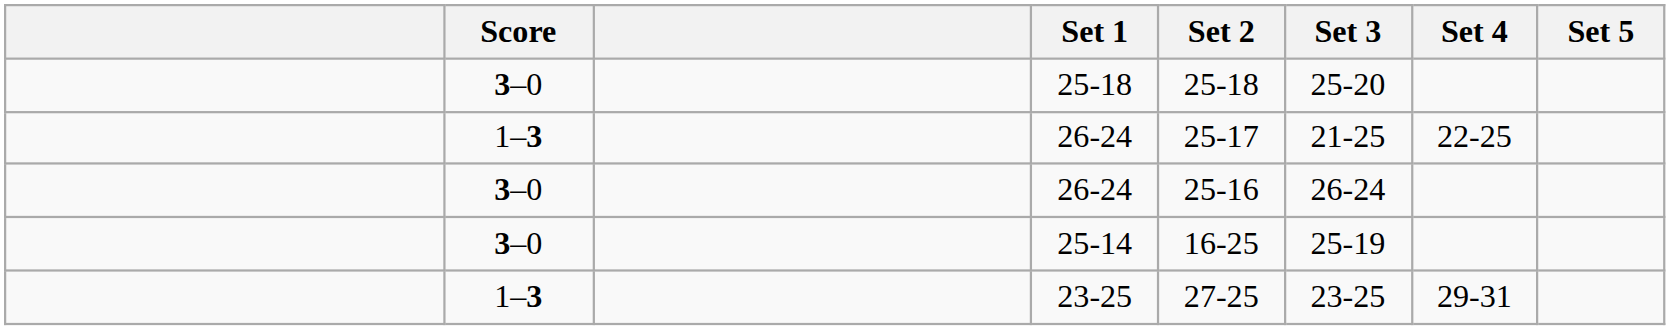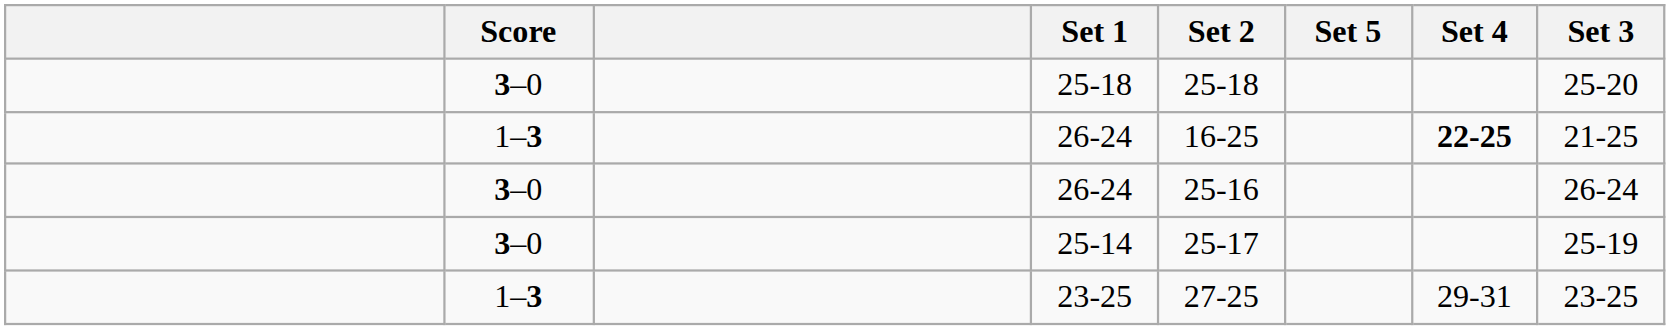columns swapped: Set 3 <-> Set 5
1–3 / 26-24 | Set 2: 25-17 -> 16-25
1–3 / 26-24 | Set 4: normal -> bold
25-14 | Set 2: 16-25 -> 25-17
